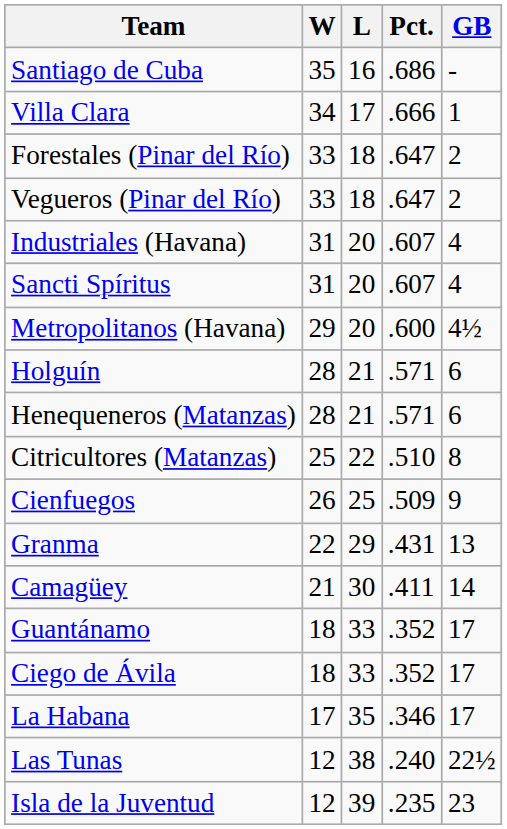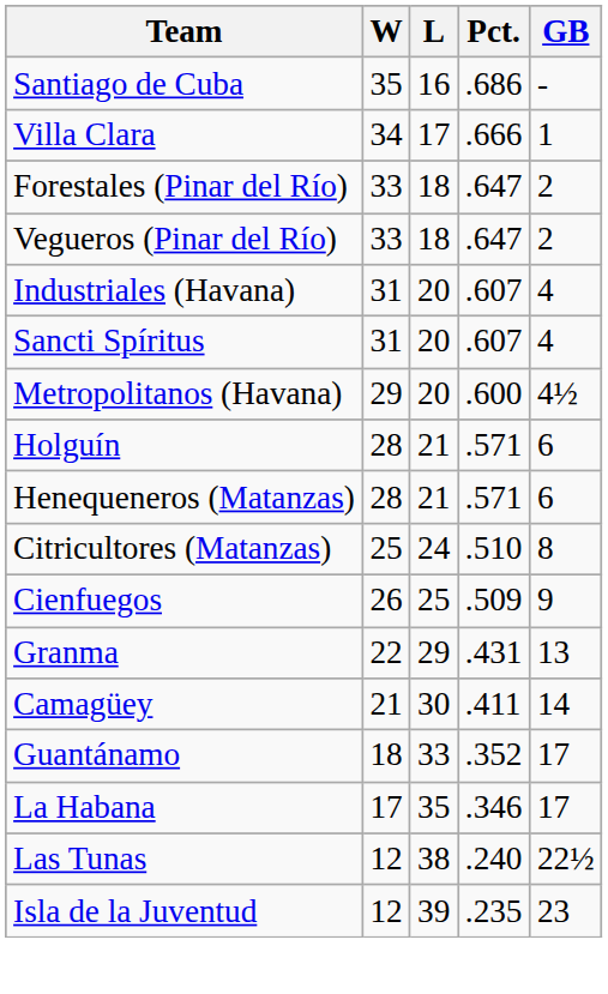Citricultores (Matanzas) | L: 22 -> 24
- row: Ciego de Ávila | 18 | 33 | .352 | 17
